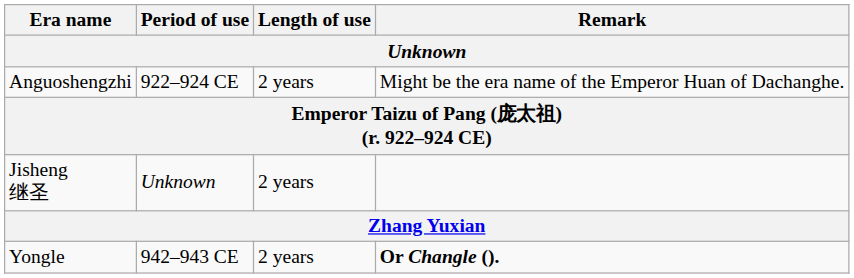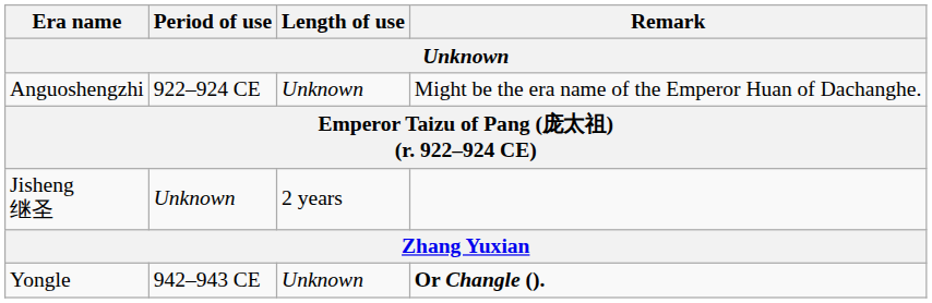Anguoshengzhi | Length of use: 2 years -> Unknown
Yongle | Length of use: 2 years -> Unknown
